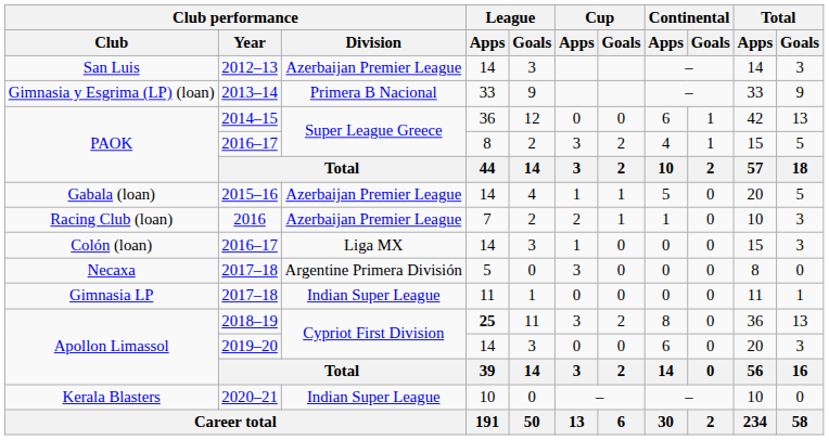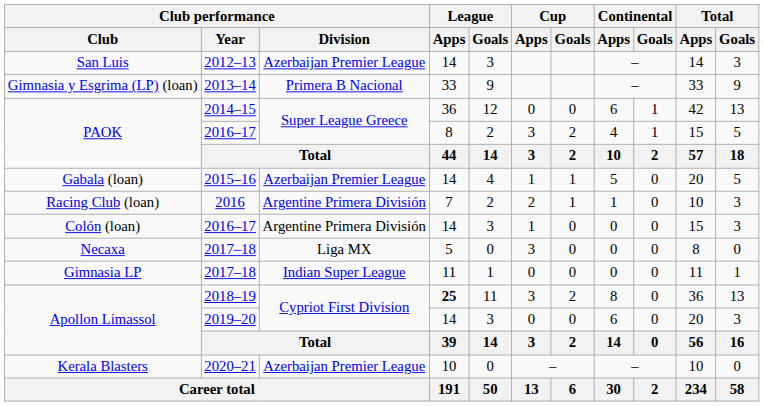Racing Club (loan) | Club performance / Division: Azerbaijan Premier League -> Argentine Primera División
Colón (loan) | Club performance / Division: Liga MX -> Argentine Primera División
Necaxa | Club performance / Division: Argentine Primera División -> Liga MX
Kerala Blasters | Club performance / Division: Indian Super League -> Azerbaijan Premier League
